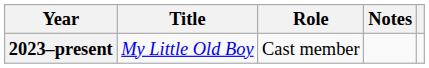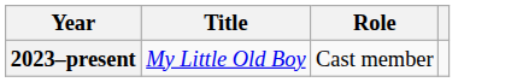- column: Notes
